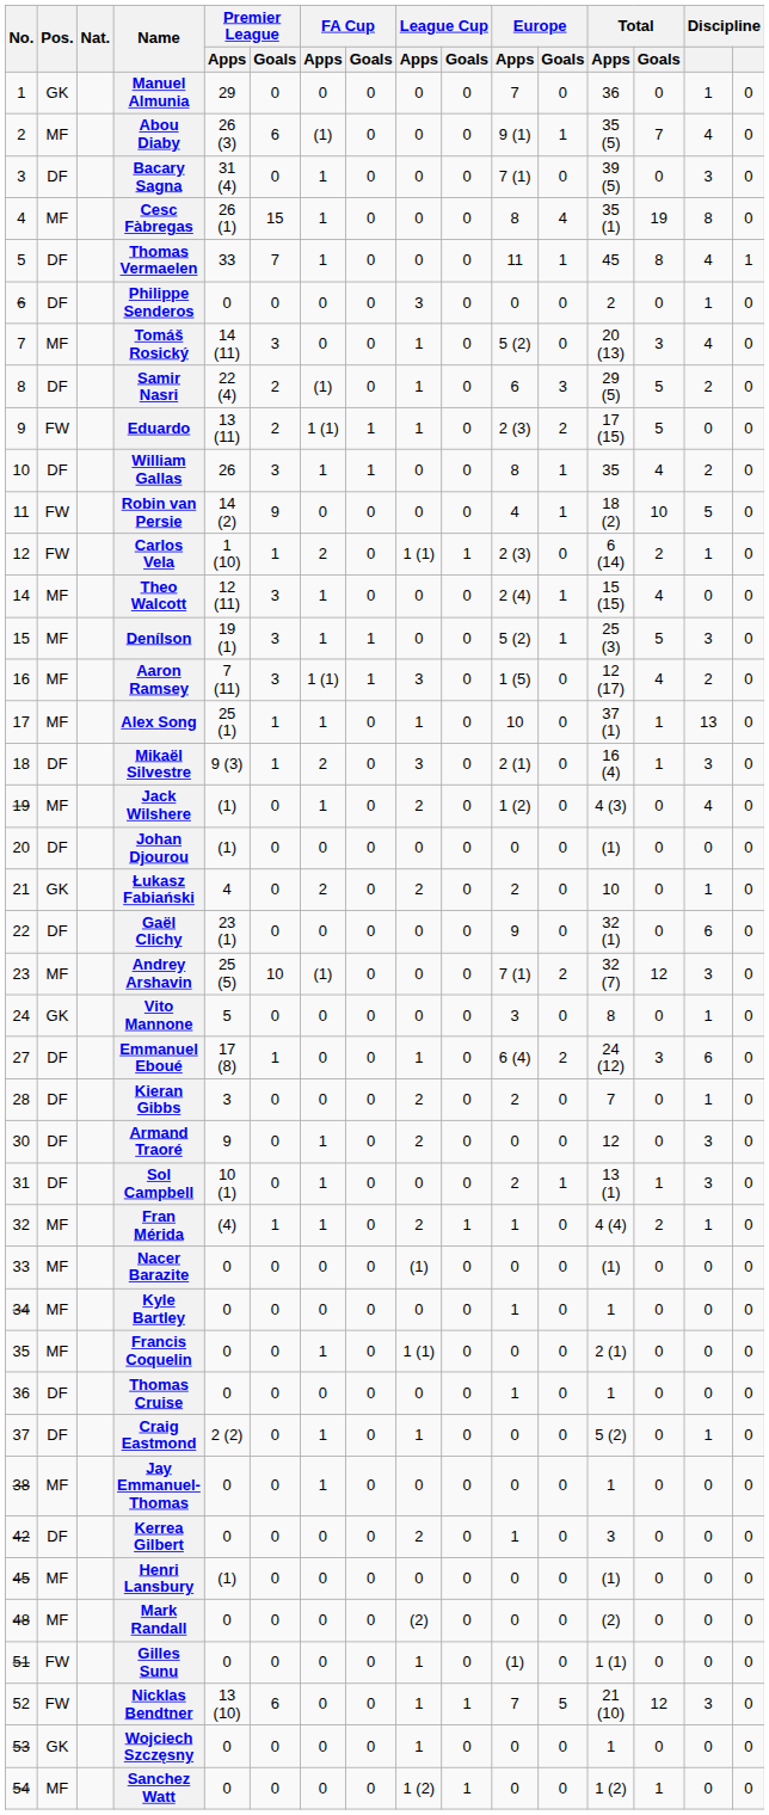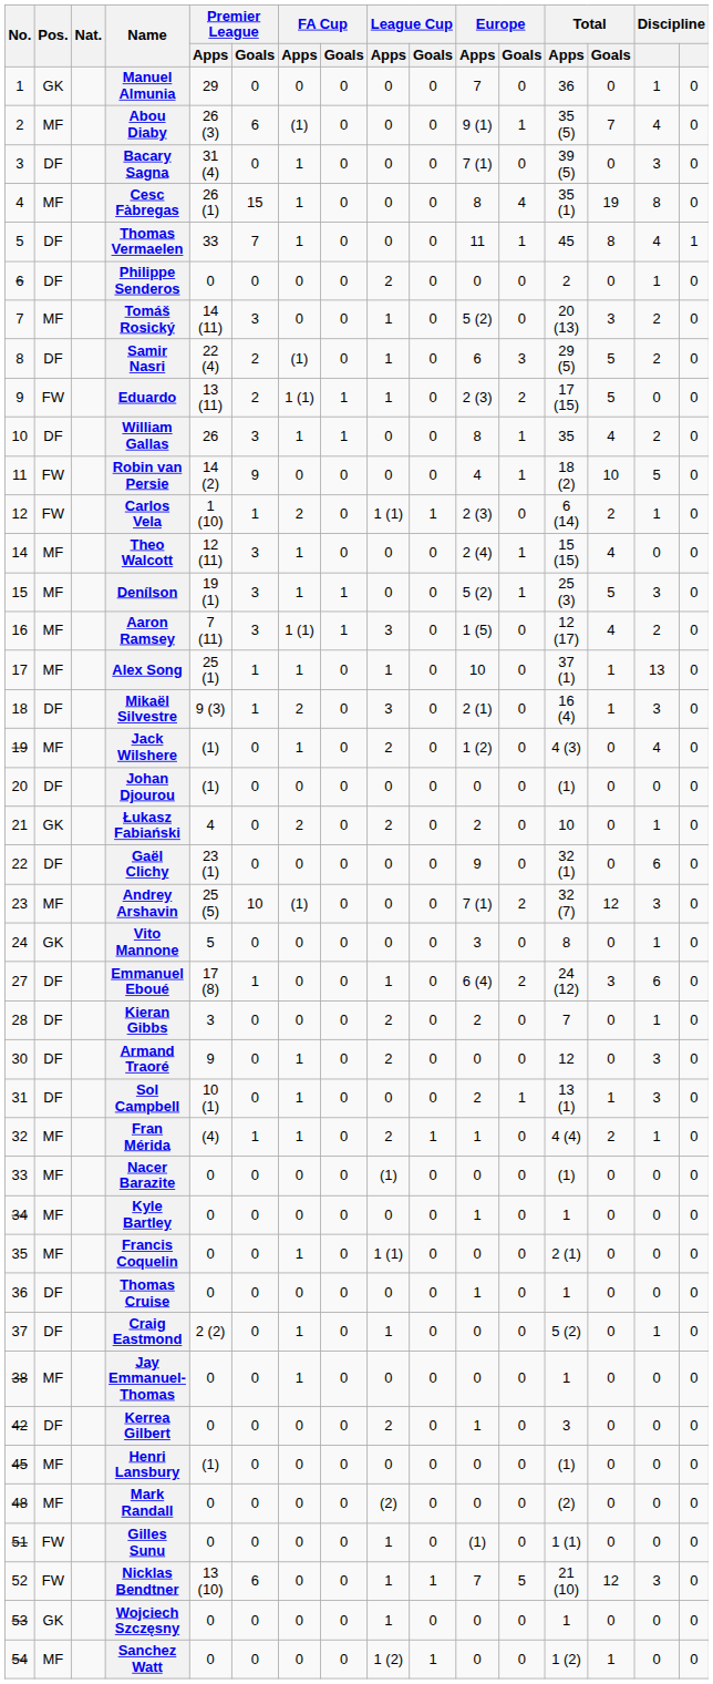Philippe Senderos | League Cup / Apps: 3 -> 2
Tomáš Rosický | column 15: 4 -> 2
